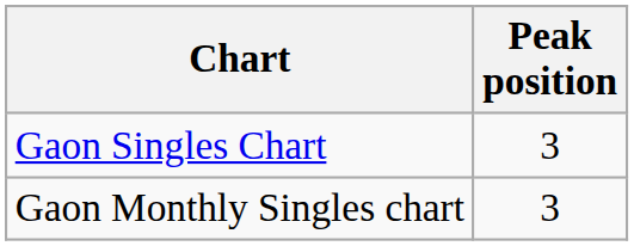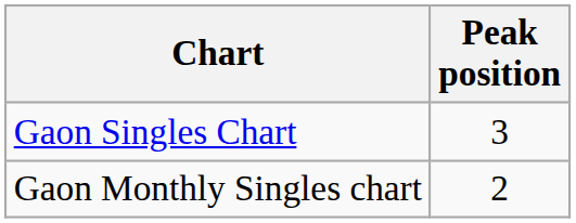Gaon Monthly Singles chart | Peak position: 3 -> 2
